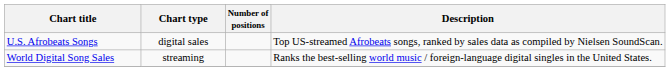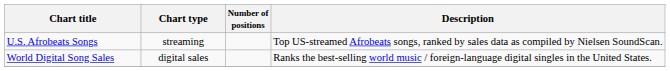U.S. Afrobeats Songs | Chart type: digital sales -> streaming
World Digital Song Sales | Chart type: streaming -> digital sales
